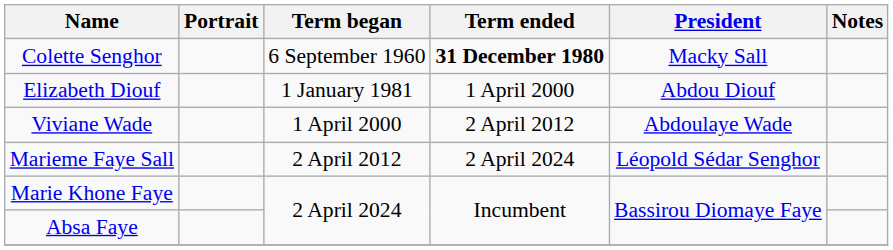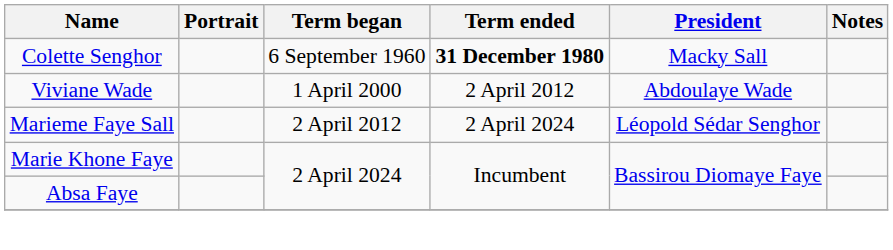- row: Elizabeth Diouf | 1 January 1981 | 1 April 2000 | Abdou Diouf
